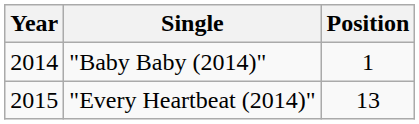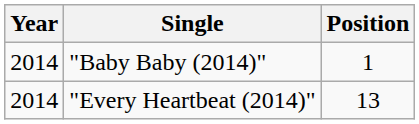"Every Heartbeat (2014)" | Year: 2015 -> 2014
